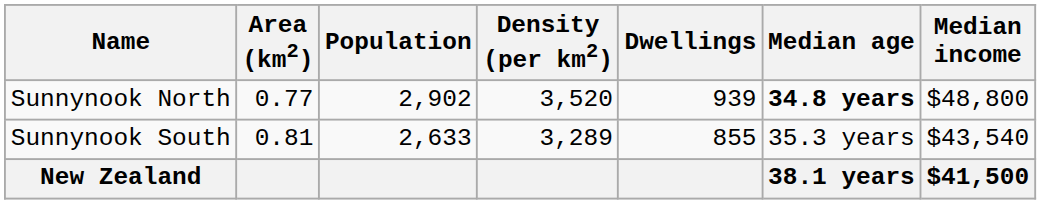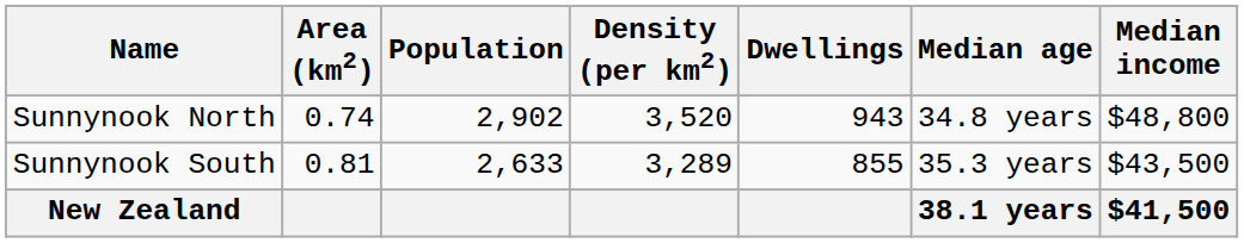Sunnynook North | Area (km2): 0.77 -> 0.74
Sunnynook North | Dwellings: 939 -> 943
Sunnynook North | Median age: bold -> normal
Sunnynook South | Median income: $43,540 -> $43,500
